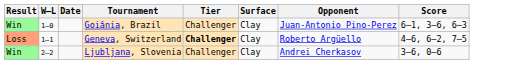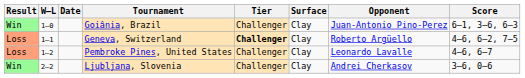+ row: Loss | 1–2 | Pembroke Pines, United States | Challenger | Clay | Leonardo Lavalle | 4–6, 6–7
